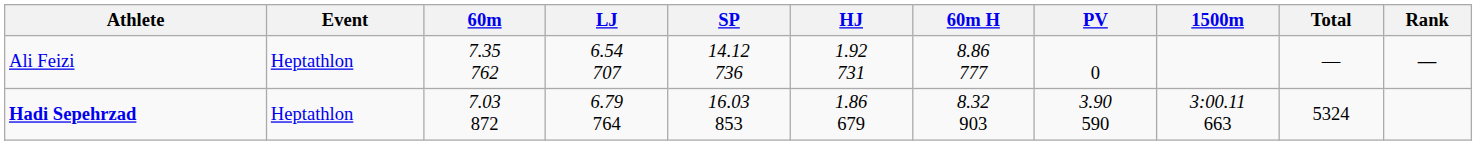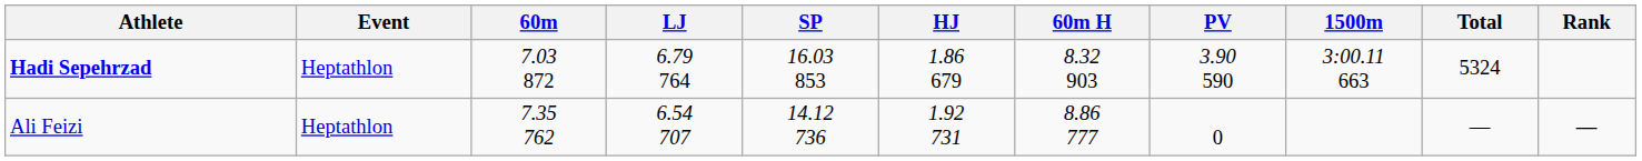rows swapped: Ali Feizi <-> Hadi Sepehrzad
